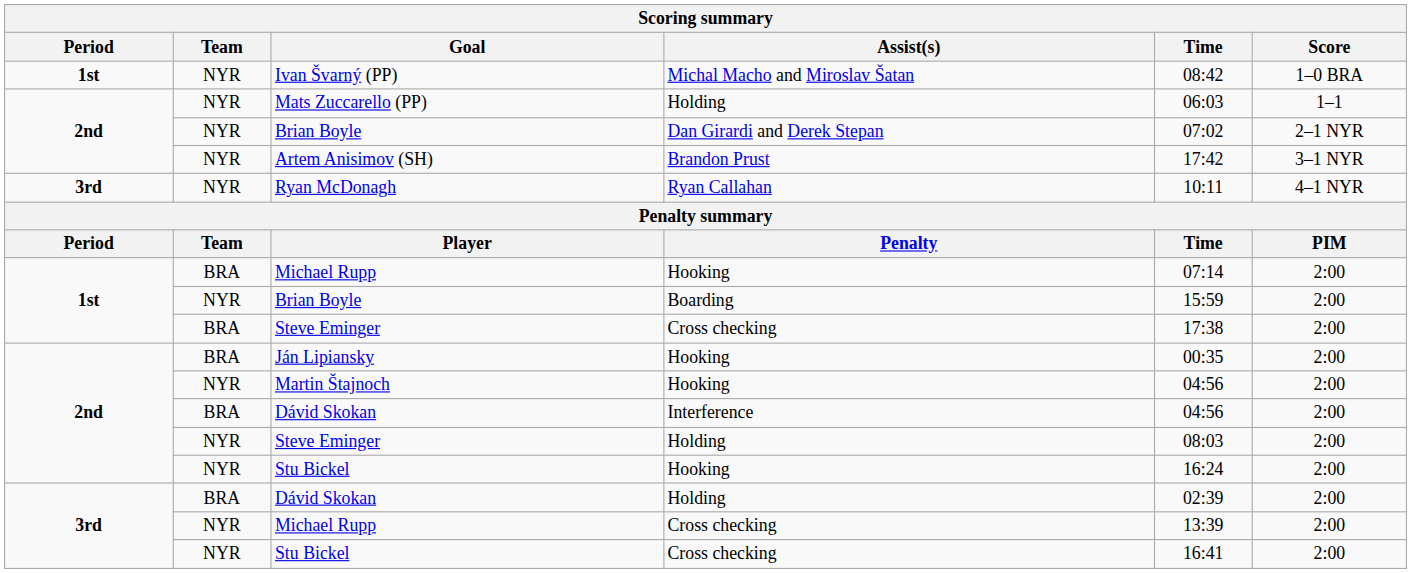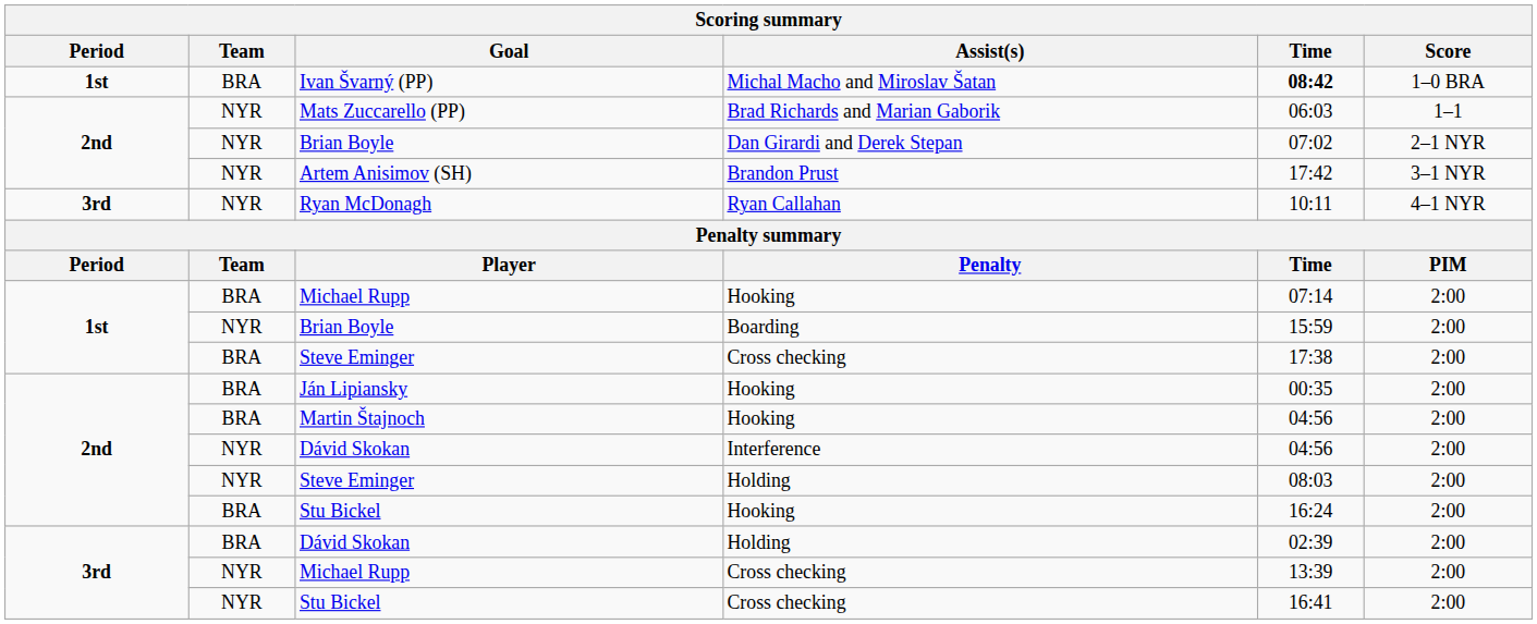Ivan Švarný (PP) | Team: NYR -> BRA
Ivan Švarný (PP) | Time: normal -> bold
Mats Zuccarello (PP) | Assist(s): Holding -> Brad Richards and Marian Gaborik
Martin Štajnoch | Team: NYR -> BRA
2nd / Dávid Skokan | Team: BRA -> NYR
2nd / Stu Bickel | Team: NYR -> BRA
